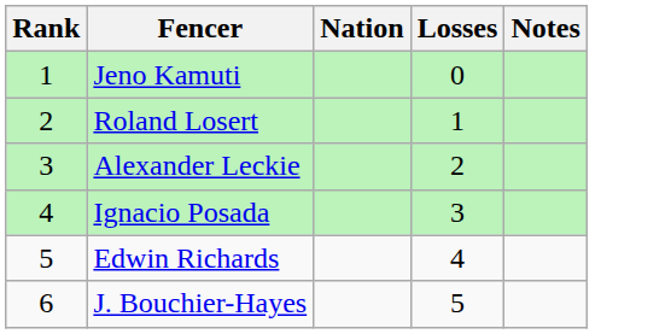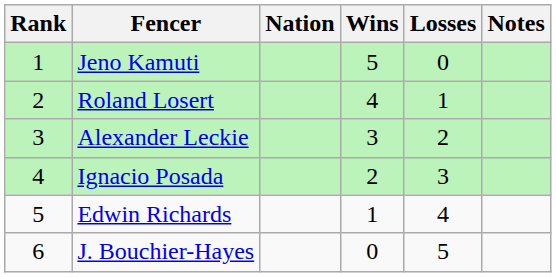+ column: Wins | 5 | 4 | 3 | 2 | 1 | 0
